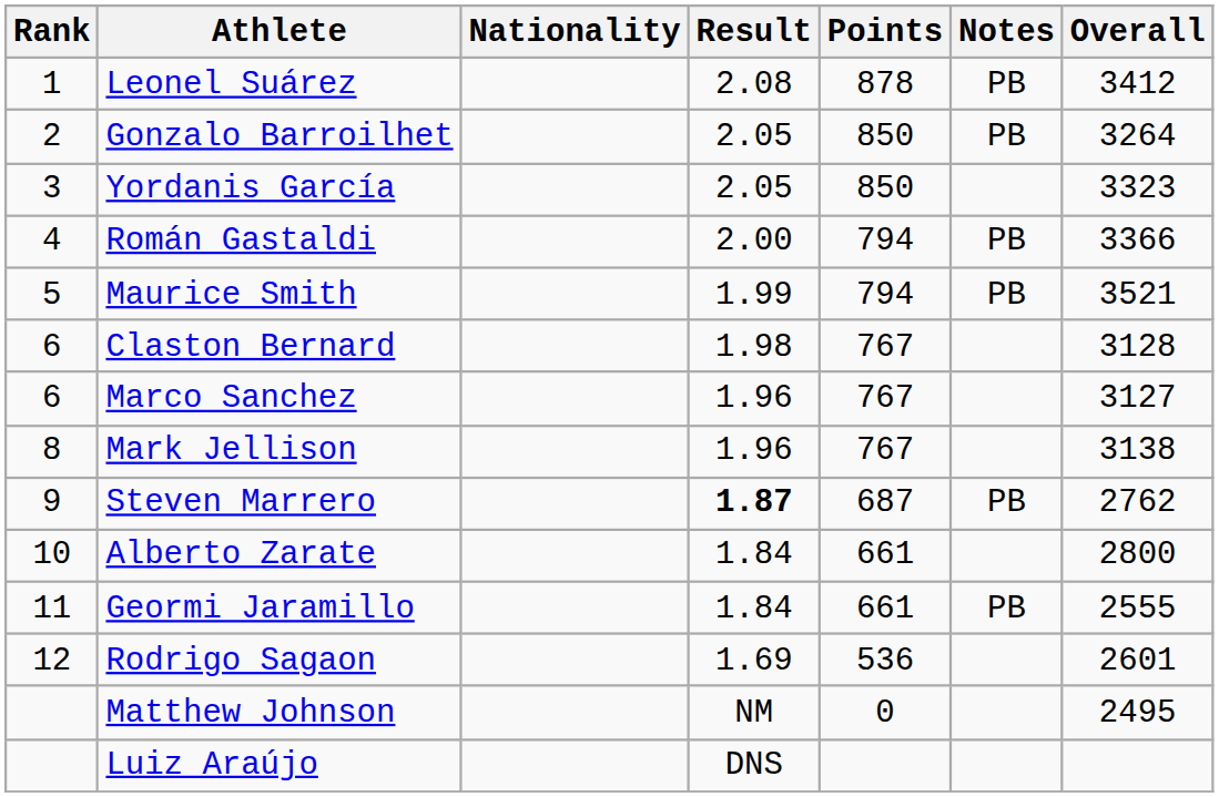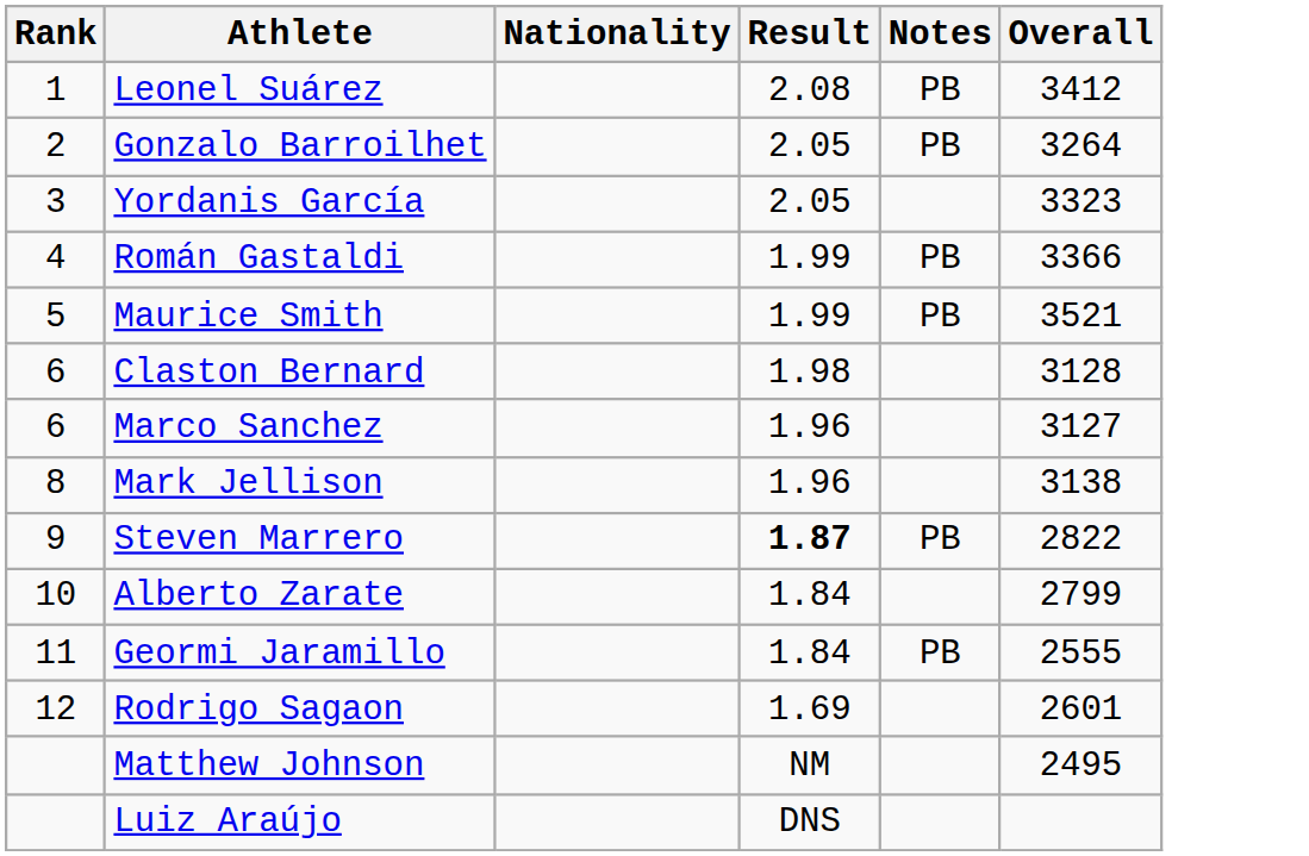- column: Points | 878 | 850 | 850 | 794 | 794 | 767 | 767 | 767 | 687 | 661 | 661 | 536 | 0
Román Gastaldi | Result: 2.00 -> 1.99
Steven Marrero | Overall: 2762 -> 2822
Alberto Zarate | Overall: 2800 -> 2799
